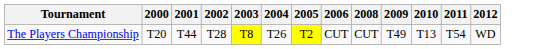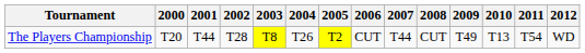+ column: 2007 | T44
